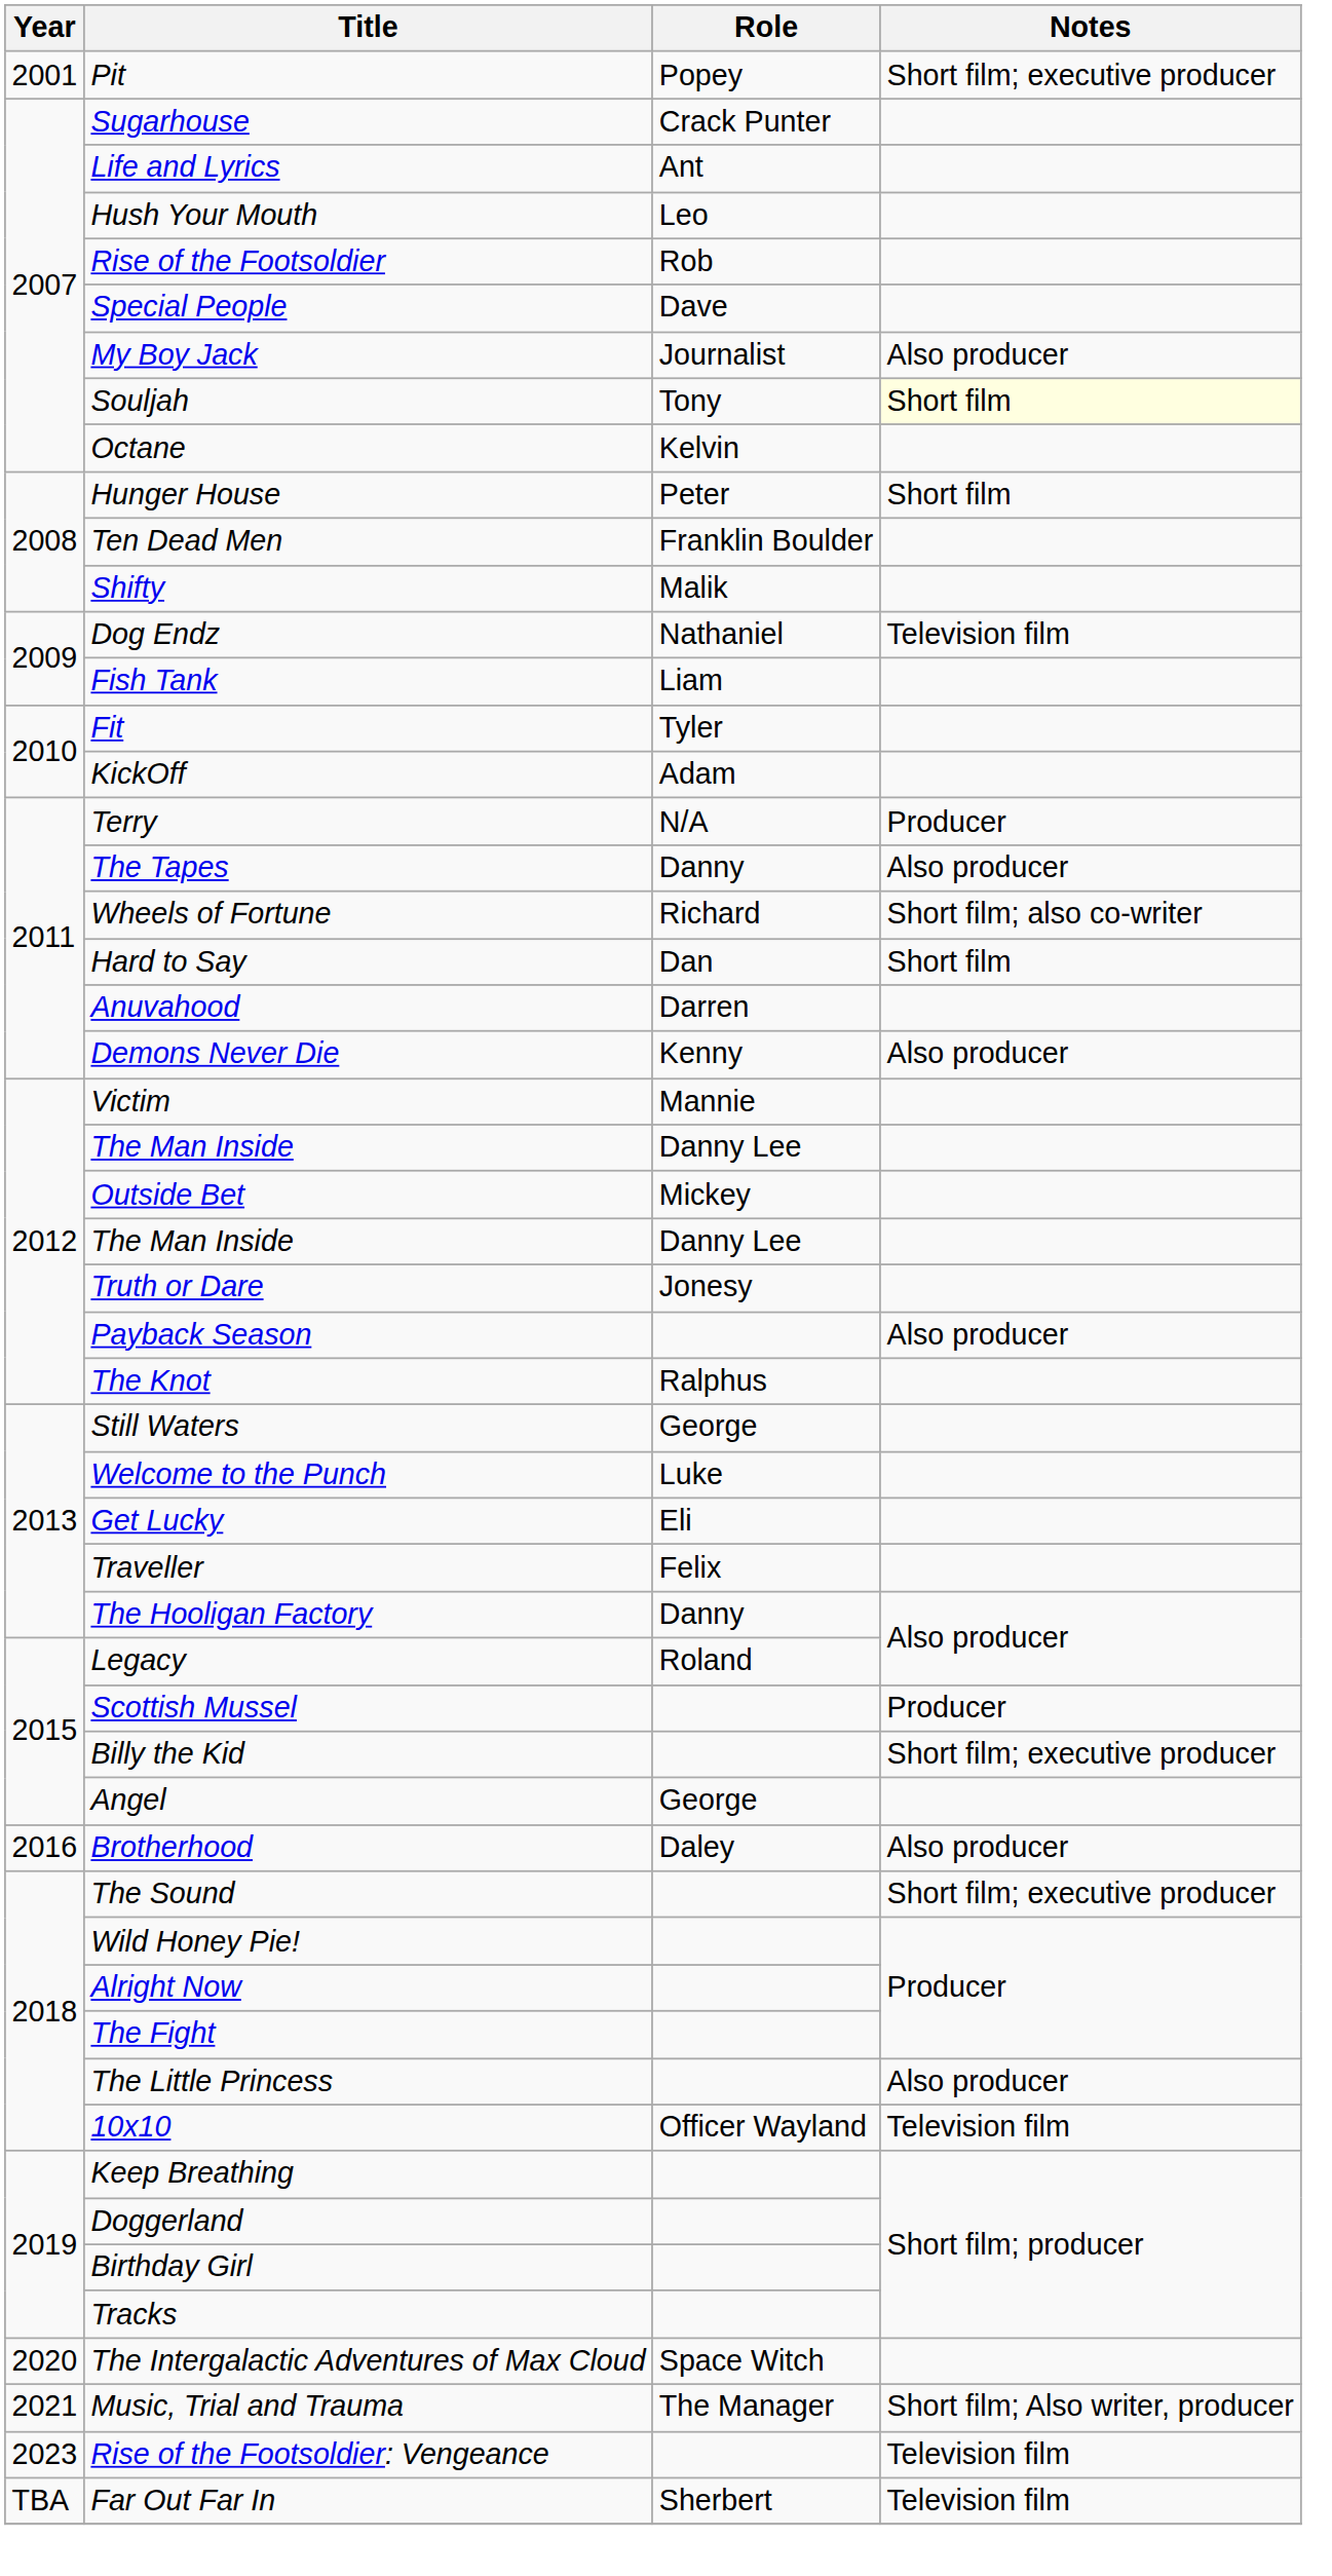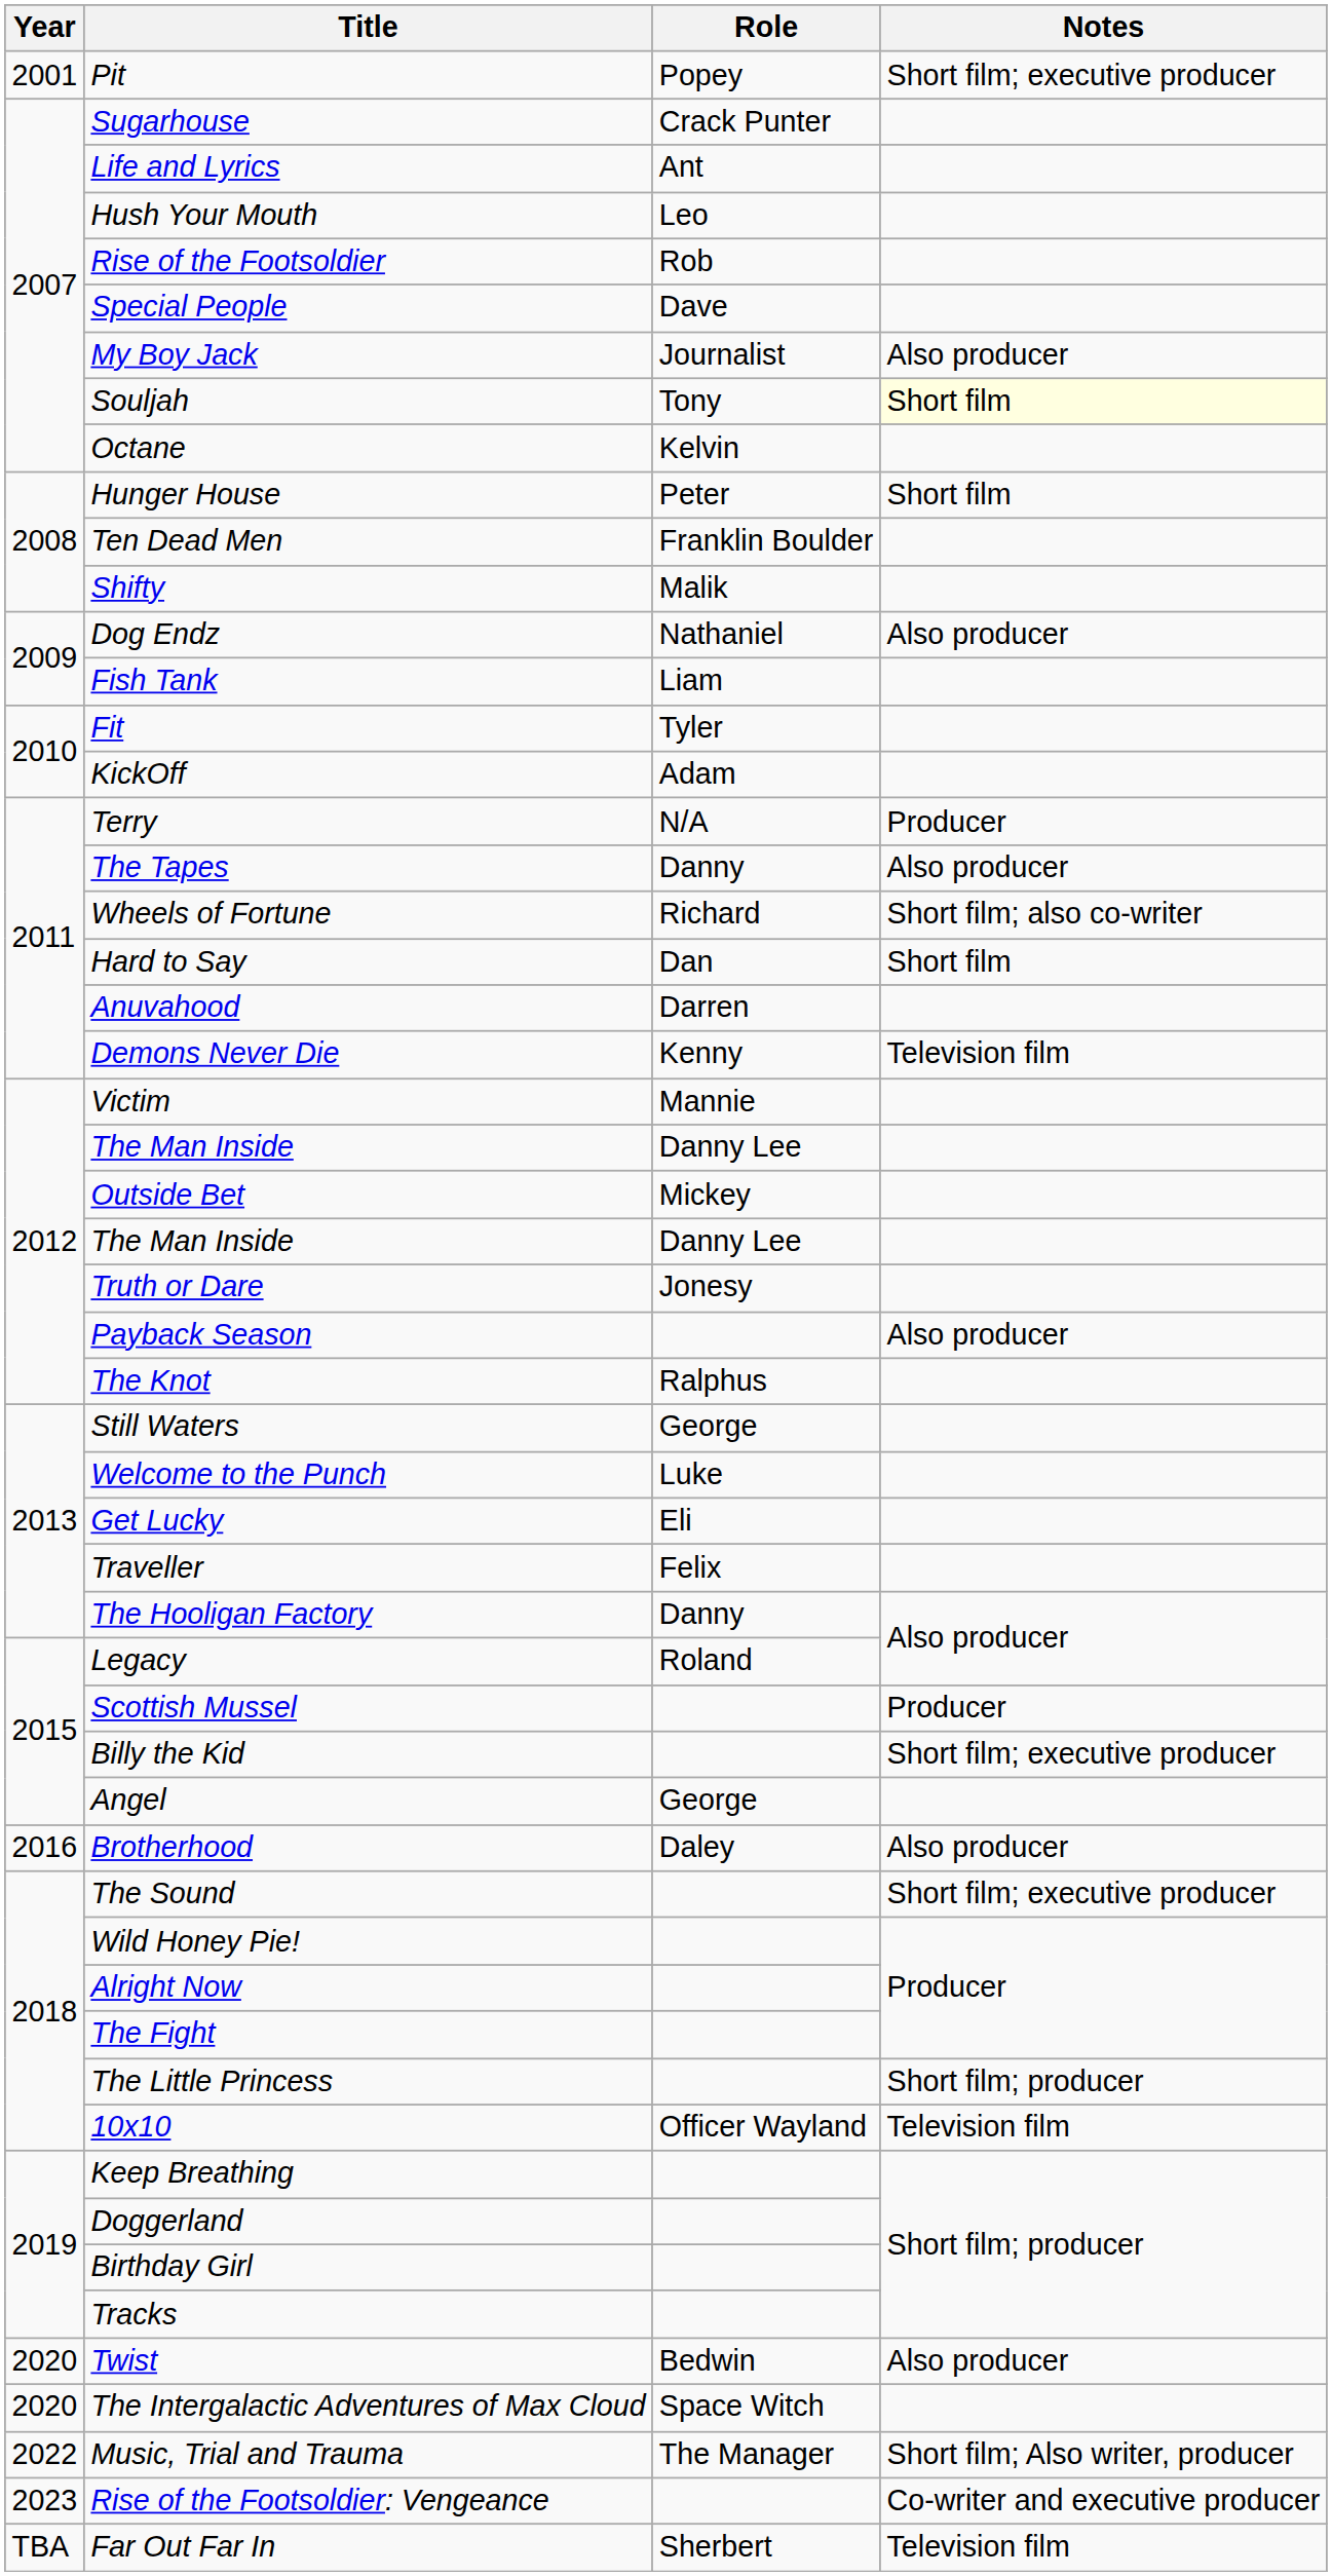Dog Endz | Notes: Television film -> Also producer
Demons Never Die | Notes: Also producer -> Television film
The Little Princess | Notes: Also producer -> Short film; producer
+ row: 2020 | Twist | Bedwin | Also producer
Music, Trial and Trauma | Year: 2021 -> 2022
Rise of the Footsoldier: Vengeance | Notes: Television film -> Co-writer and executive producer
